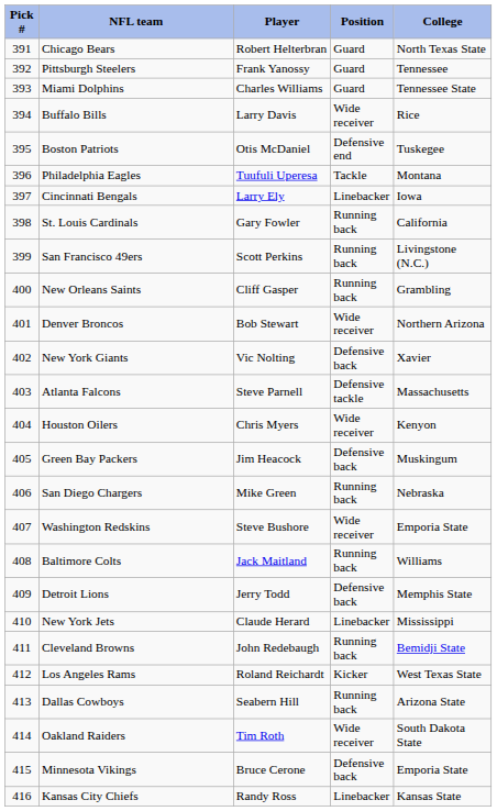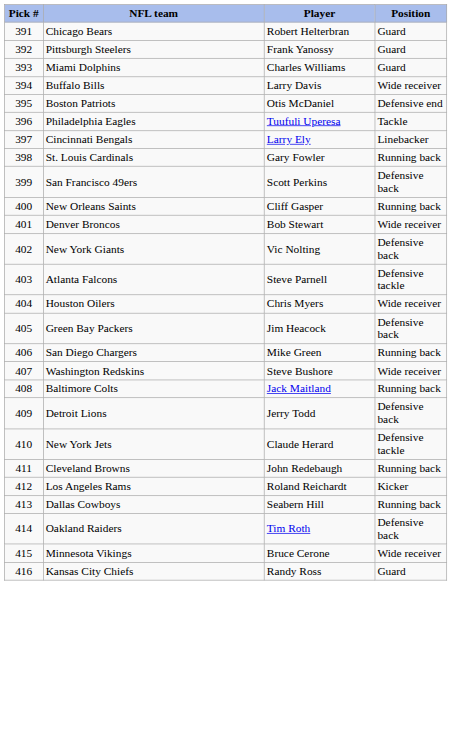- column: College | North Texas State | Tennessee | Tennessee State | Rice | Tuskegee | Montana | Iowa | California | Livingstone (N.C.) | Grambling | Northern Arizona | Xavier | Massachusetts | Kenyon | Muskingum | Nebraska | Emporia State | Williams | Memphis State | Mississippi | Bemidji State | West Texas State | Arizona State | South Dakota State | Emporia State | Kansas State
San Francisco 49ers | Position: Running back -> Defensive back
New York Jets | Position: Linebacker -> Defensive tackle
Oakland Raiders | Position: Wide receiver -> Defensive back
Minnesota Vikings | Position: Defensive back -> Wide receiver
Kansas City Chiefs | Position: Linebacker -> Guard
